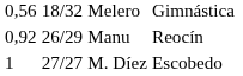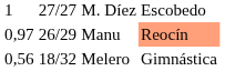rows swapped: Melero <-> M. Díez
Manu | column 1: 0,92 -> 0,97
Manu | column 4: no background -> lightsalmon background
